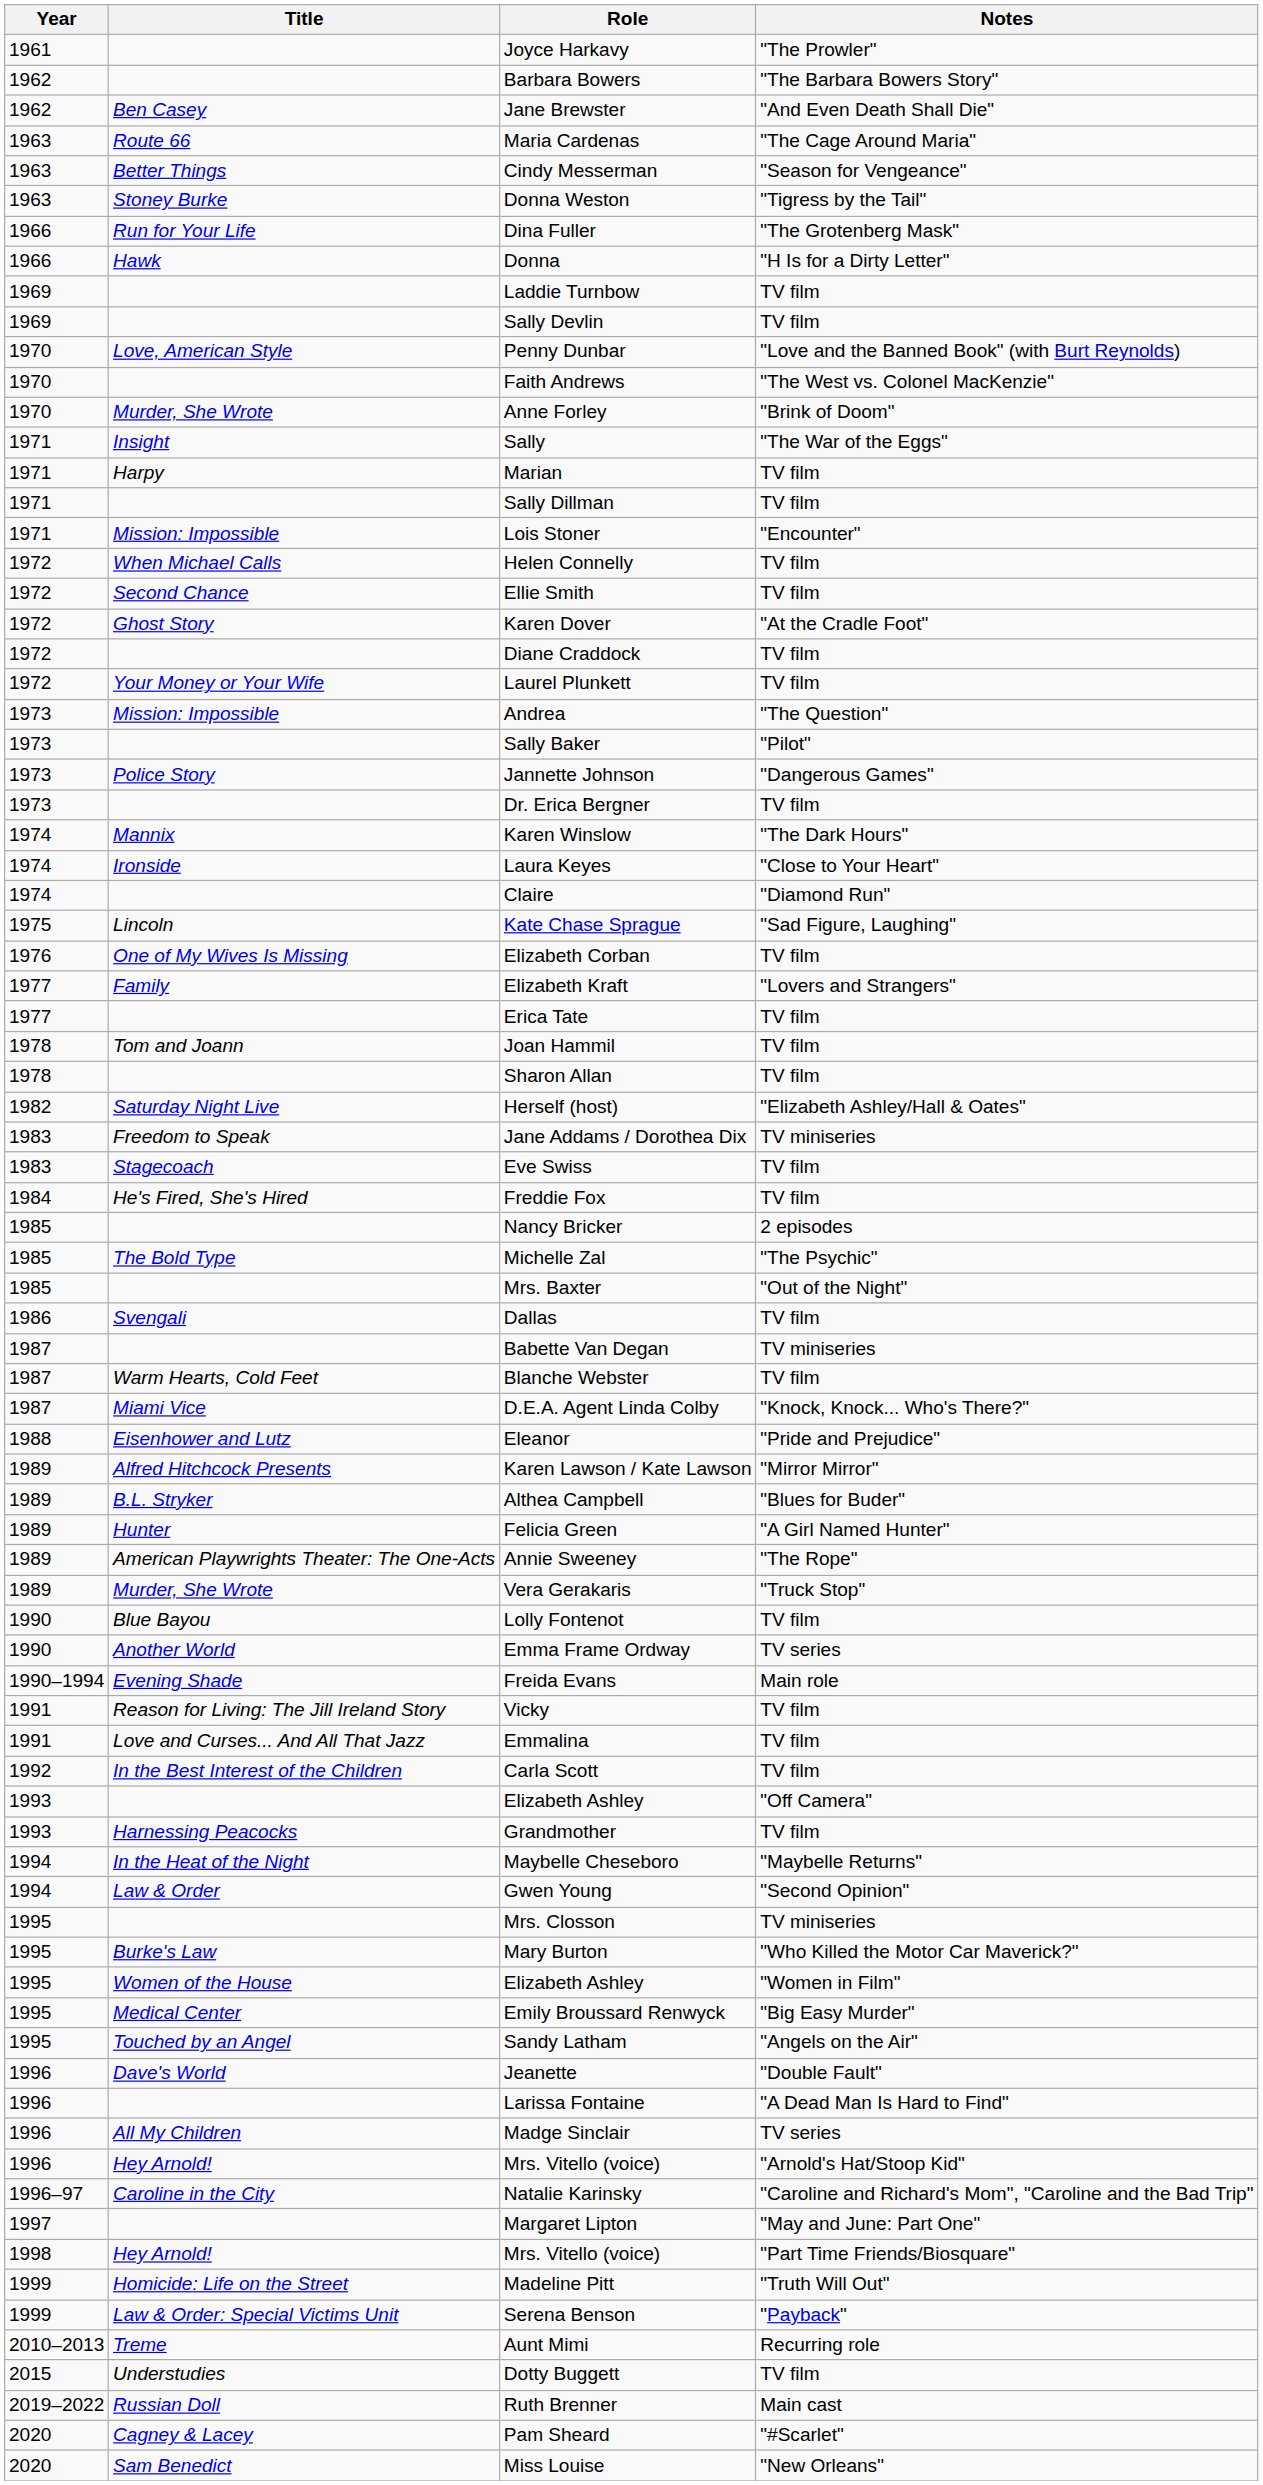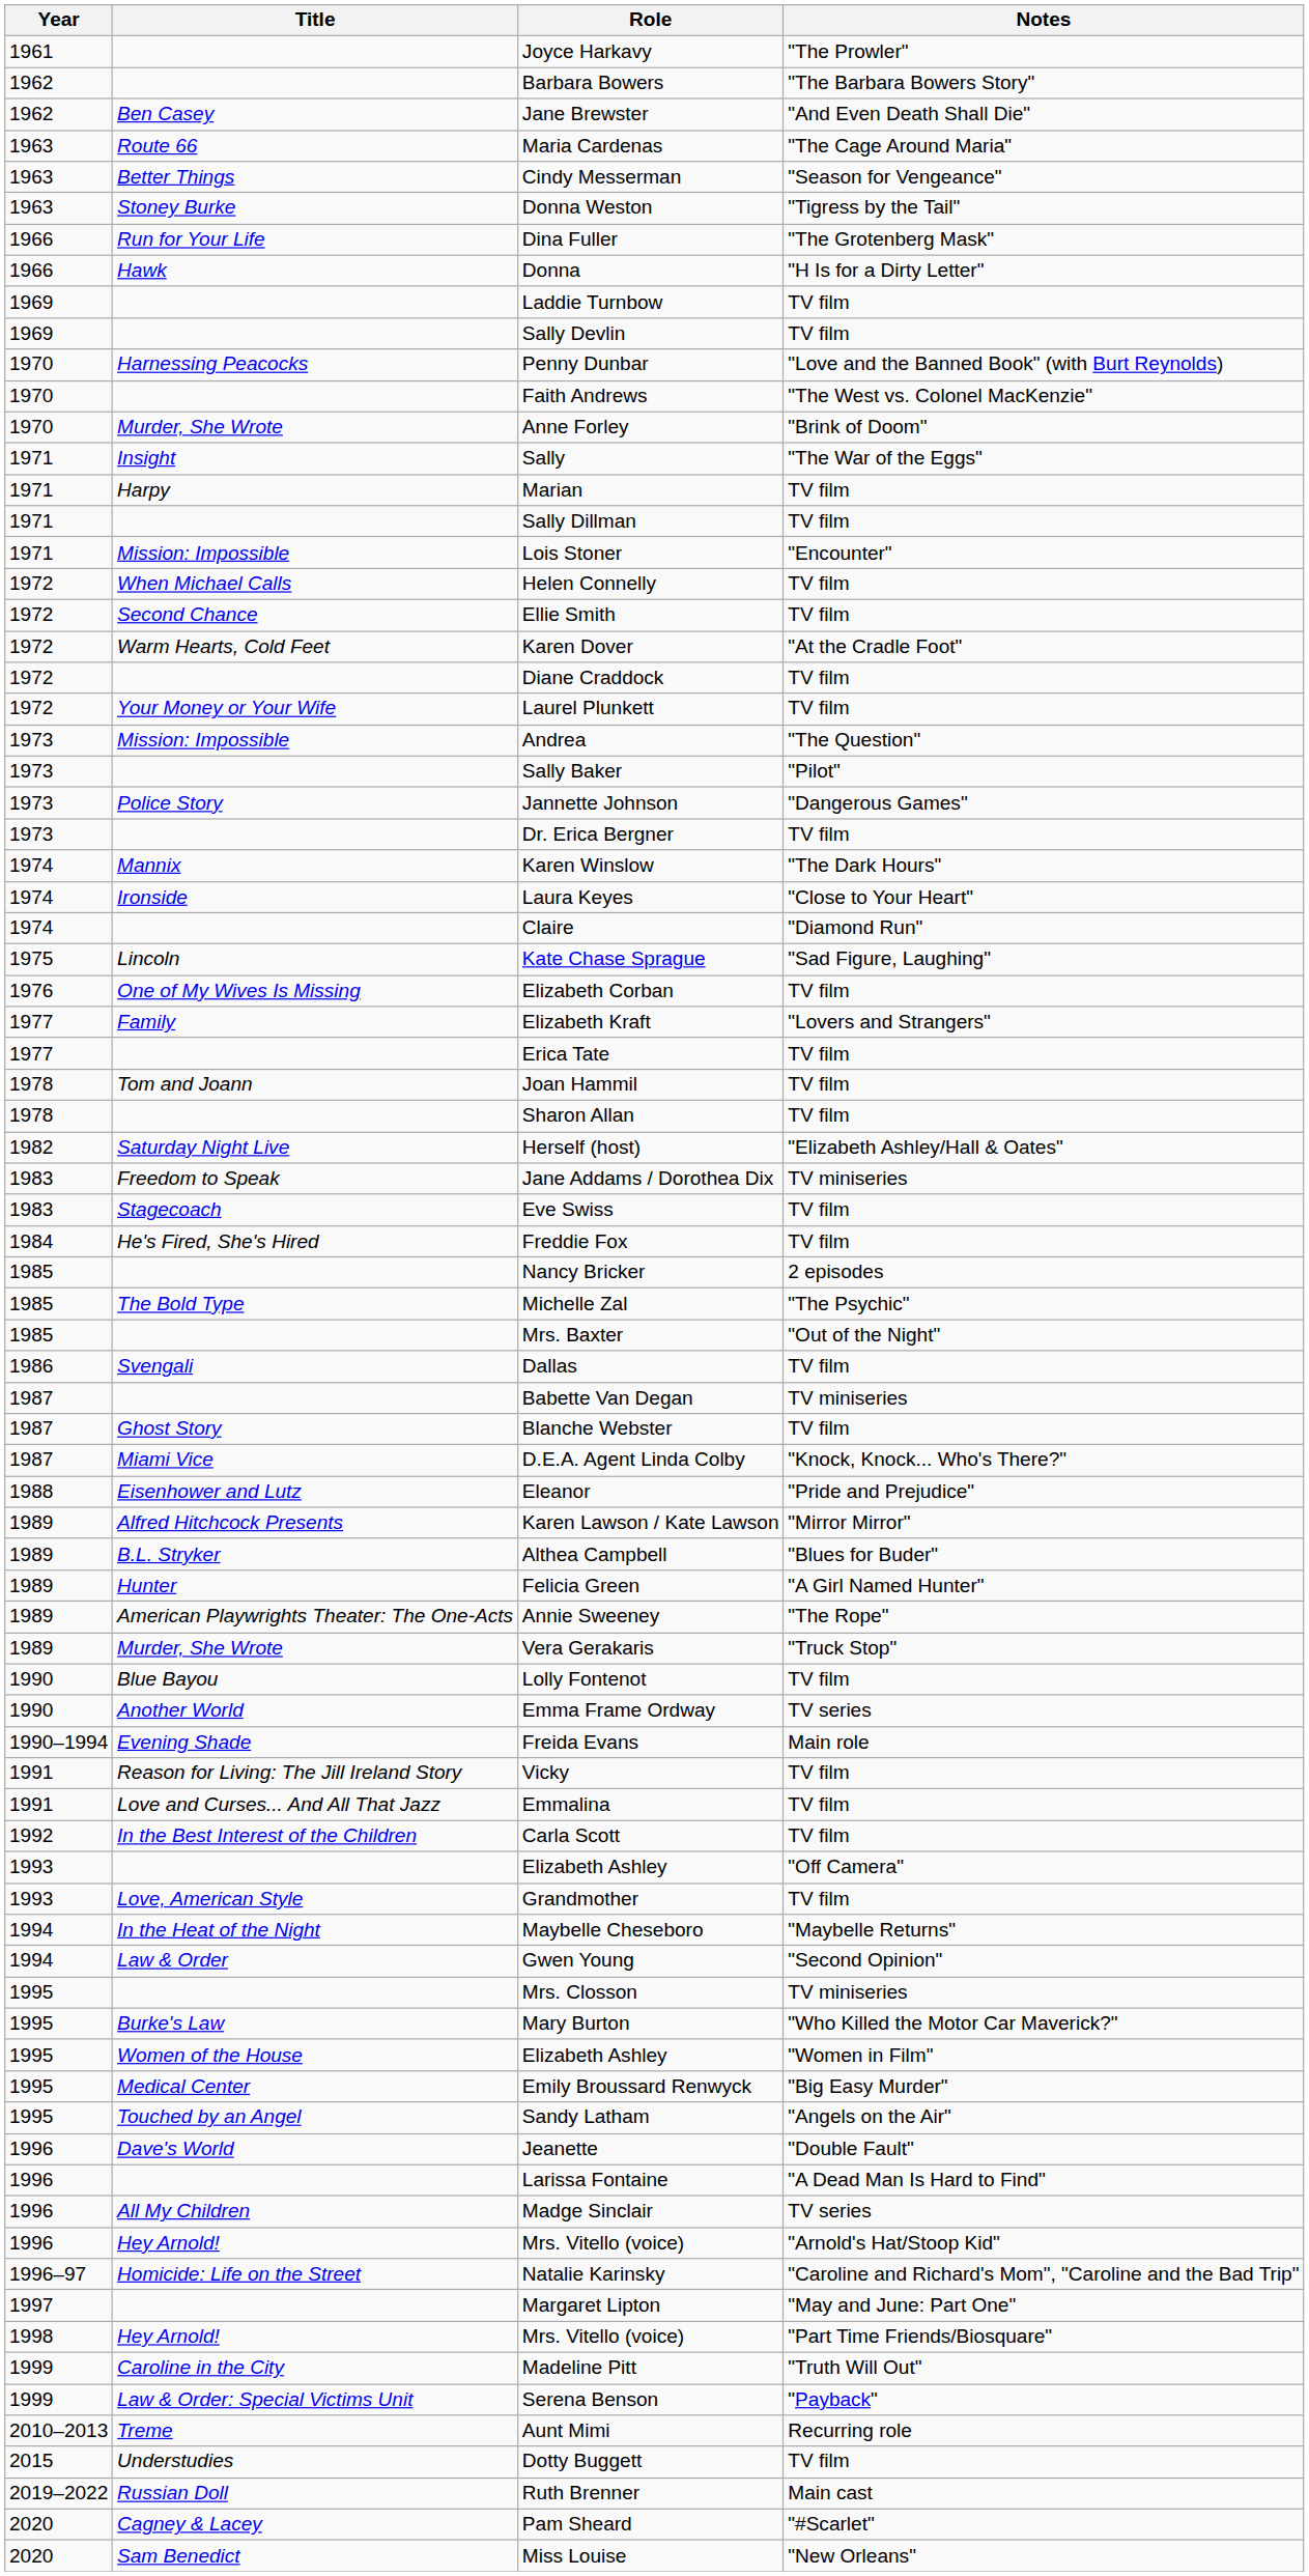Penny Dunbar | Title: Love, American Style -> Harnessing Peacocks
Karen Dover | Title: Ghost Story -> Warm Hearts, Cold Feet
Blanche Webster | Title: Warm Hearts, Cold Feet -> Ghost Story
Grandmother | Title: Harnessing Peacocks -> Love, American Style
Natalie Karinsky | Title: Caroline in the City -> Homicide: Life on the Street
Madeline Pitt | Title: Homicide: Life on the Street -> Caroline in the City
